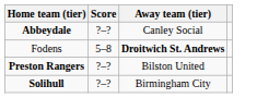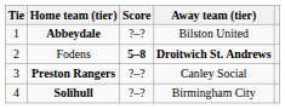+ column: Tie | 1 | 2 | 3 | 4
Abbeydale | Away team (tier): Canley Social -> Bilston United
Fodens | Score: normal -> bold
Preston Rangers | Away team (tier): Bilston United -> Canley Social
